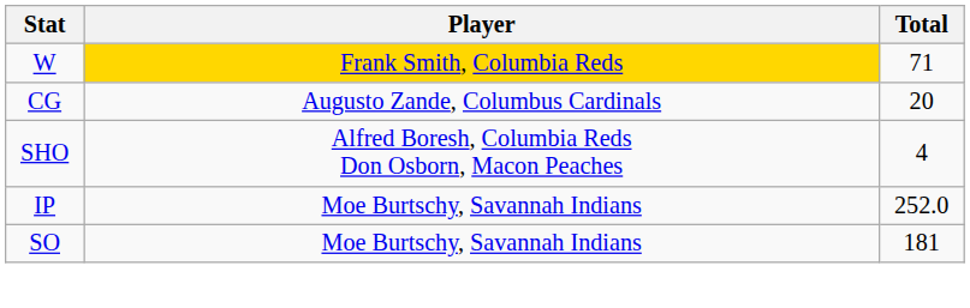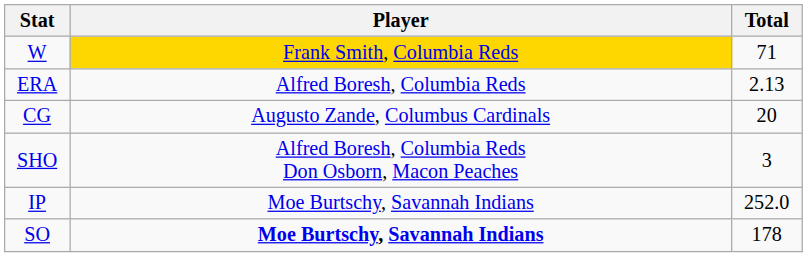+ row: ERA | Alfred Boresh, Columbia Reds | 2.13
SHO | Total: 4 -> 3
SO | Player: normal -> bold
SO | Total: 181 -> 178
